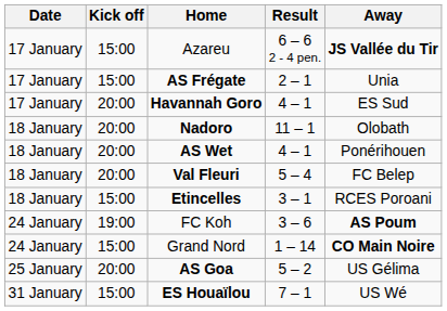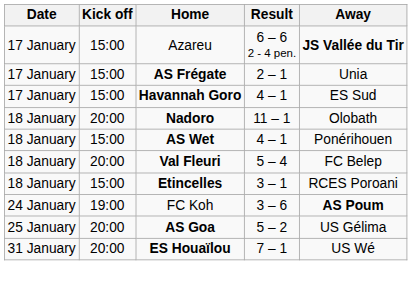Havannah Goro | Kick off: 20:00 -> 15:00
AS Wet | Kick off: 20:00 -> 15:00
- row: 24 January | 15:00 | Grand Nord | 1 – 14 | CO Main Noire
ES Houaïlou | Kick off: 15:00 -> 20:00
